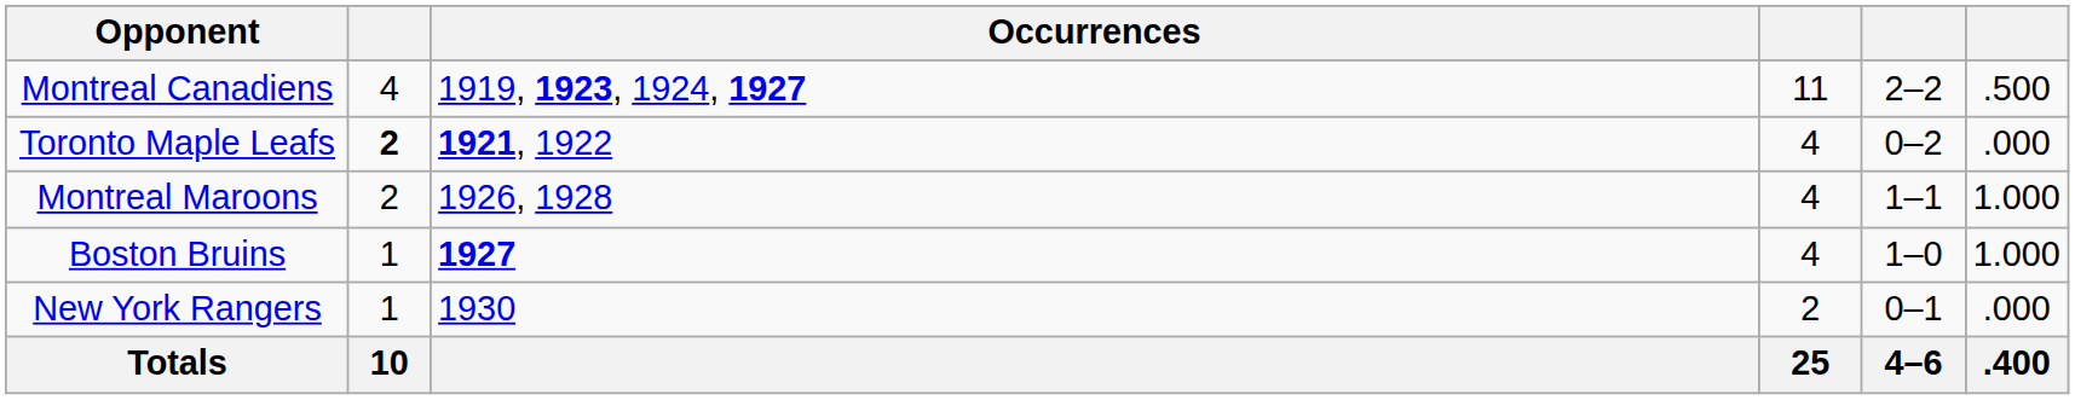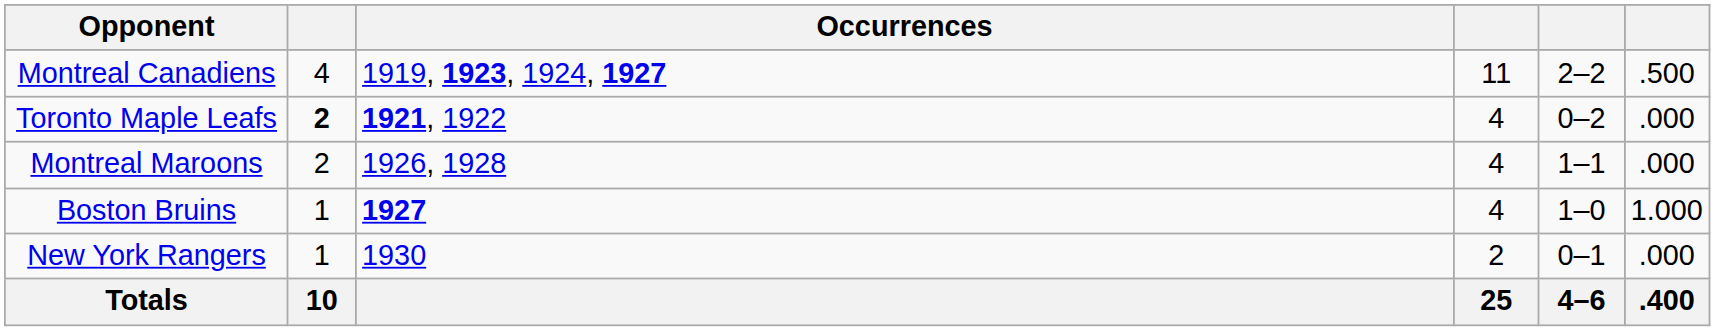Montreal Maroons | column 6: 1.000 -> .000
